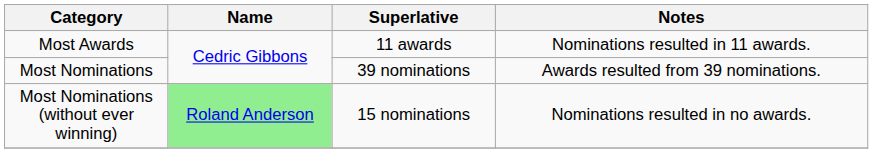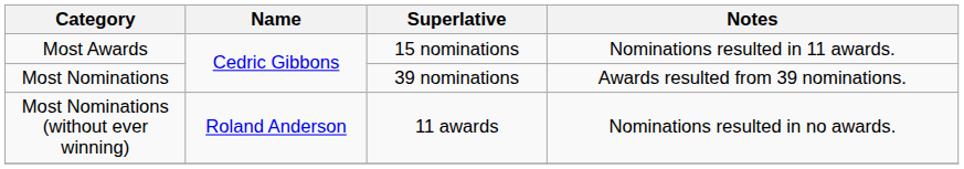Most Awards | Superlative: 11 awards -> 15 nominations
Most Nominations (without ever winning) | Name: lightgreen background -> no background
Most Nominations (without ever winning) | Superlative: 15 nominations -> 11 awards
